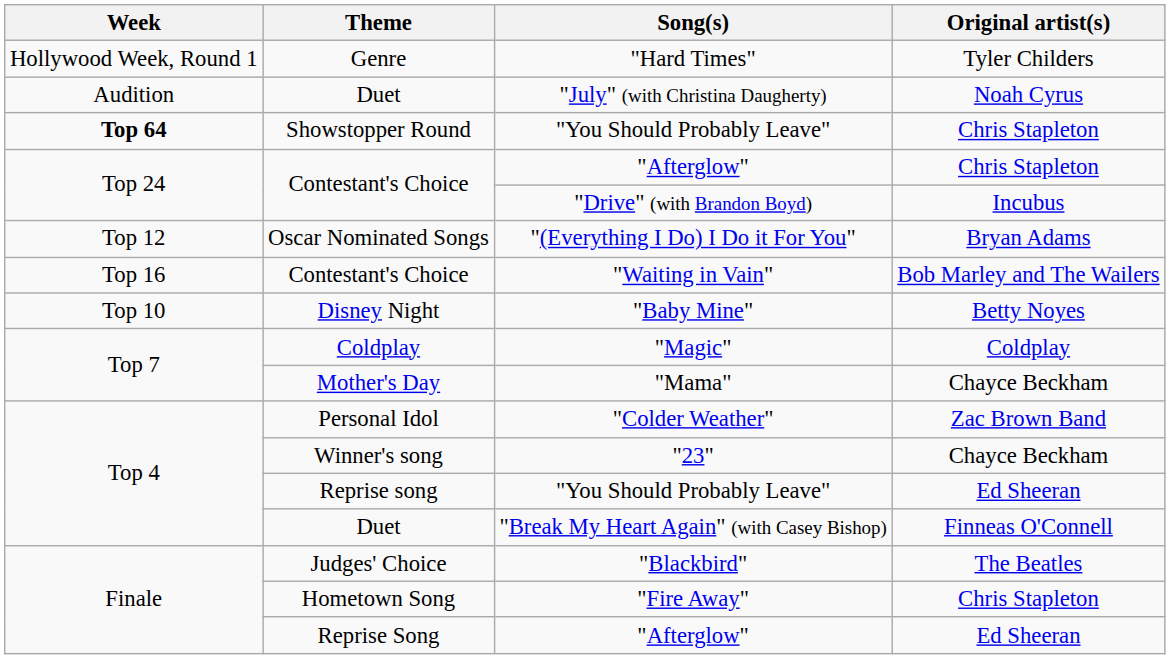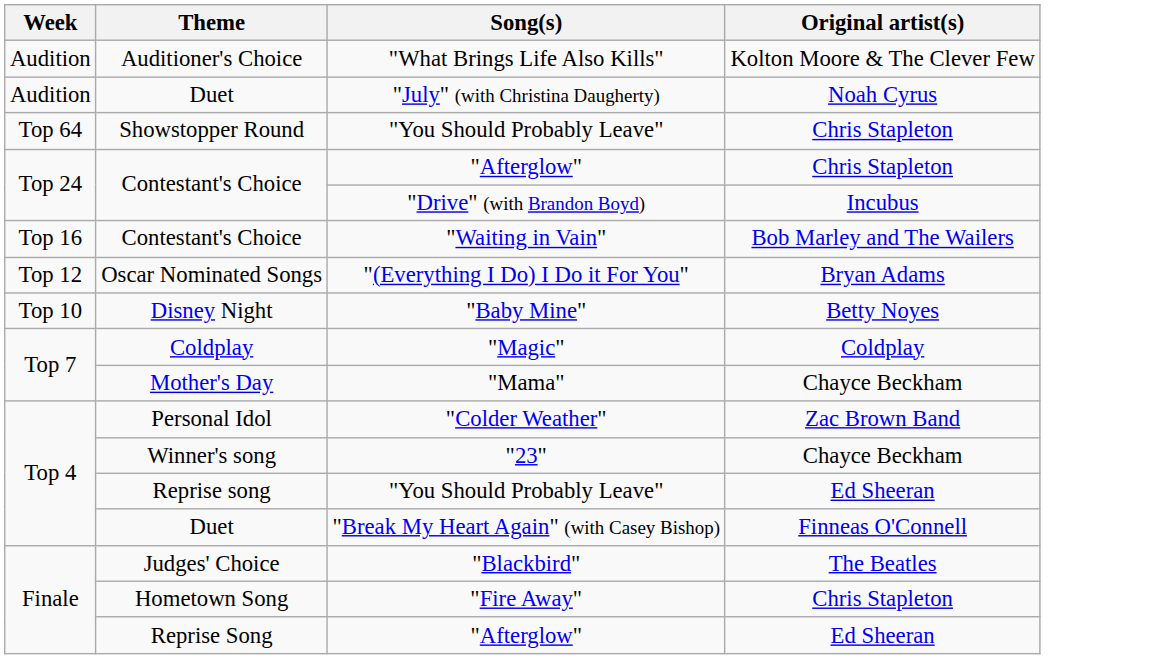+ row: Audition | Auditioner's Choice | "What Brings Life Also Kills" | Kolton Moore & The Clever Few
- row: Hollywood Week, Round 1 | Genre | "Hard Times" | Tyler Childers
Showstopper Round / "You Should Probably Leave" | Week: bold -> normal
rows swapped: "Waiting in Vain" <-> "(Everything I Do) I Do it For You"
